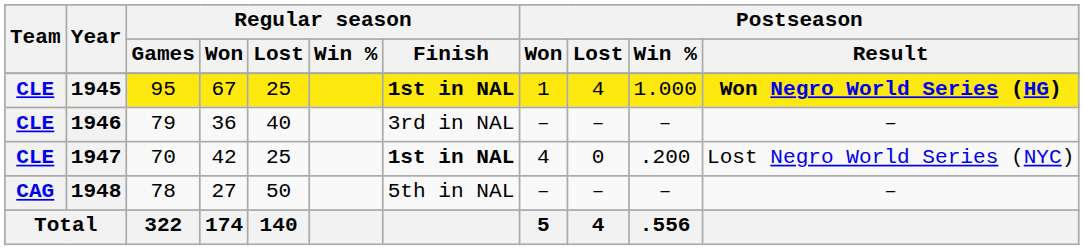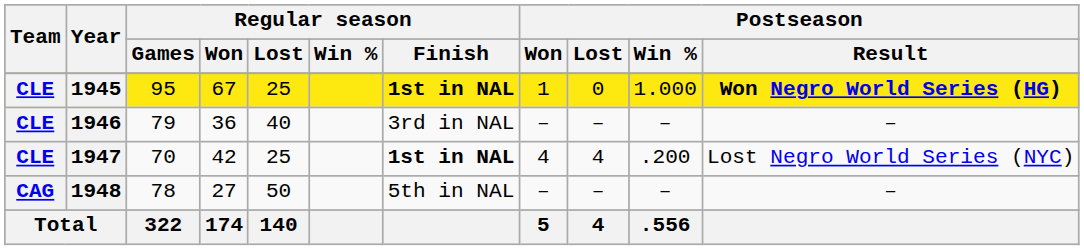1945 | Postseason / Lost: 4 -> 0
1947 | Postseason / Lost: 0 -> 4
